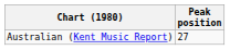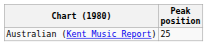Australian (Kent Music Report) | Peak position: 27 -> 25
